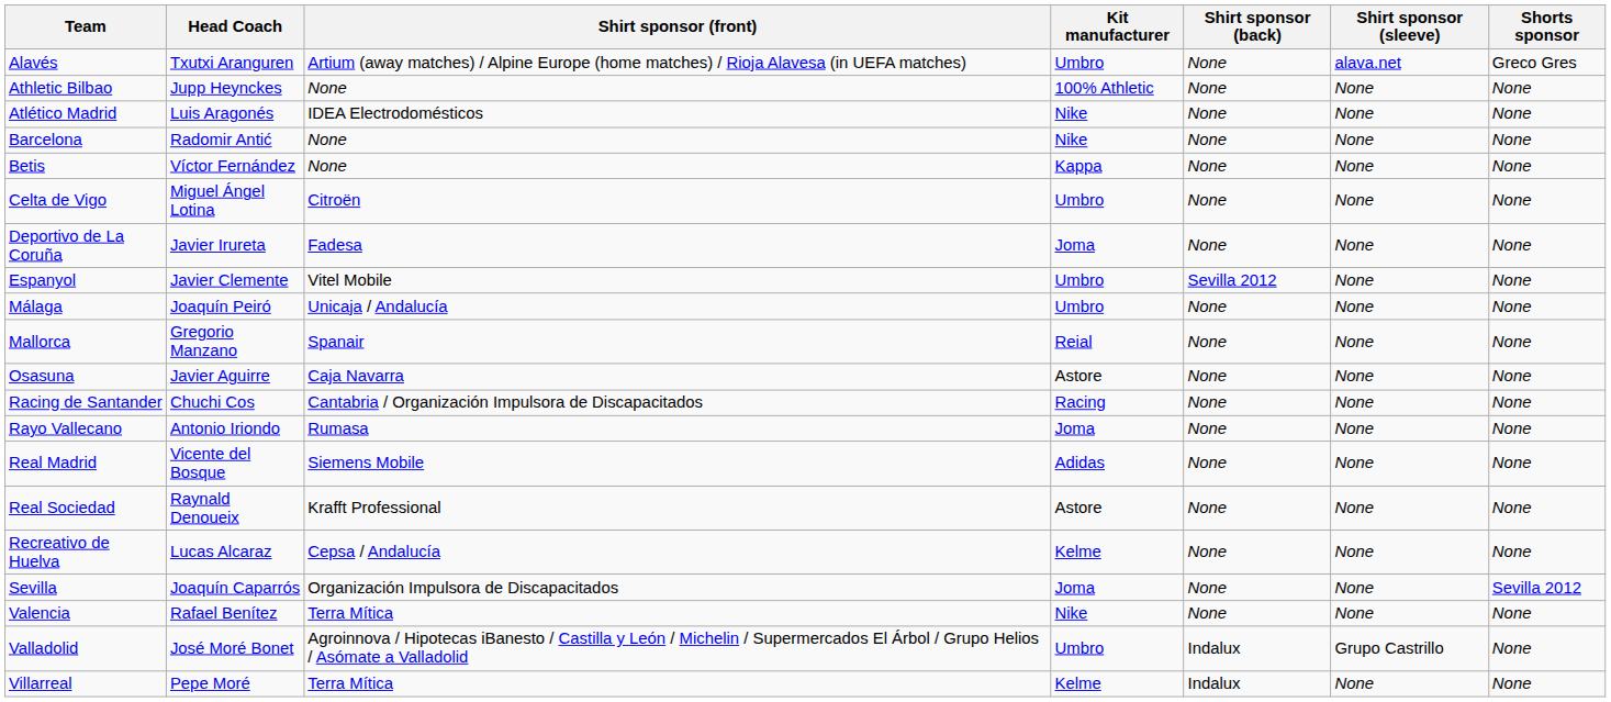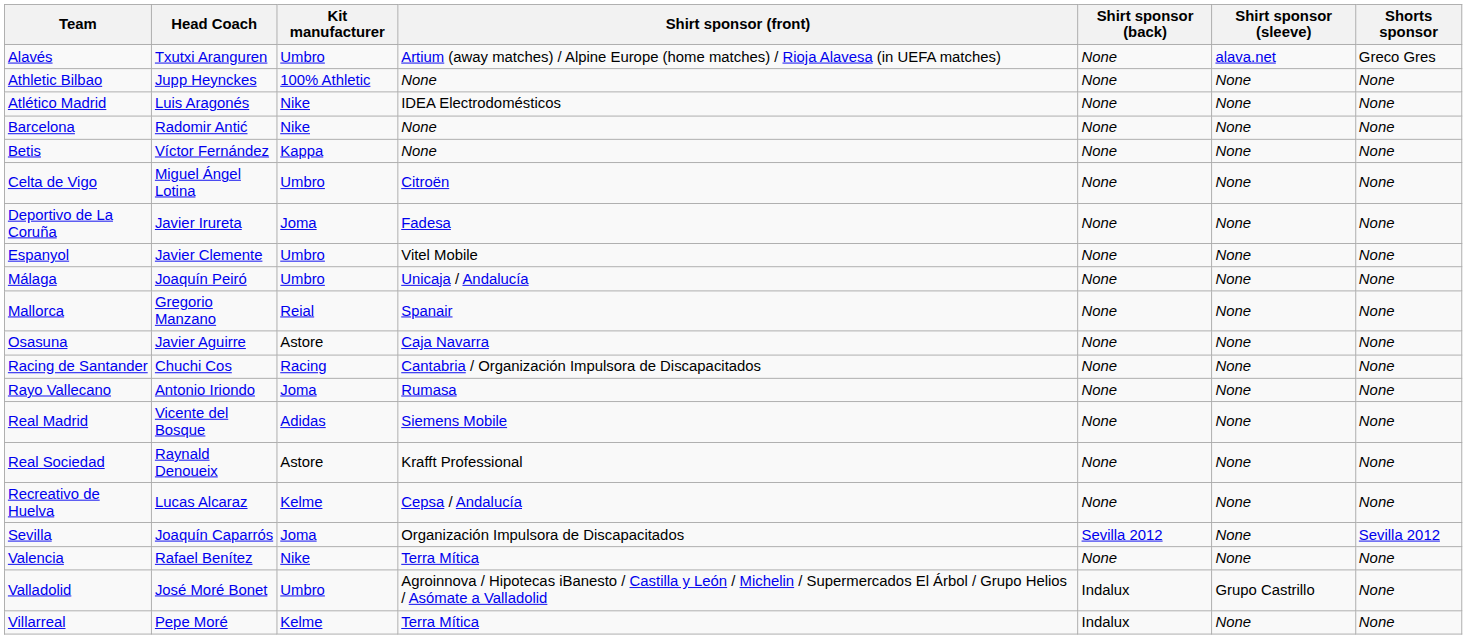columns swapped: Kit manufacturer <-> Shirt sponsor (front)
Espanyol | Shirt sponsor (back): Sevilla 2012 -> None
Sevilla | Shirt sponsor (back): None -> Sevilla 2012
